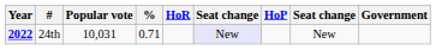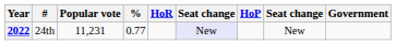2022 | Popular vote: 10,031 -> 11,231
2022 | %: 0.71 -> 0.77
